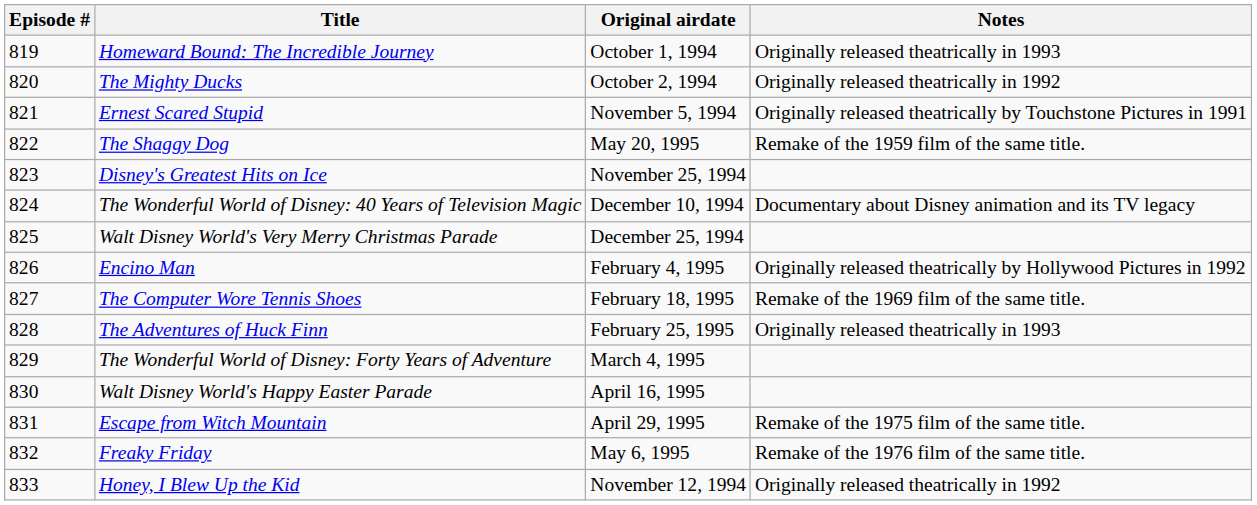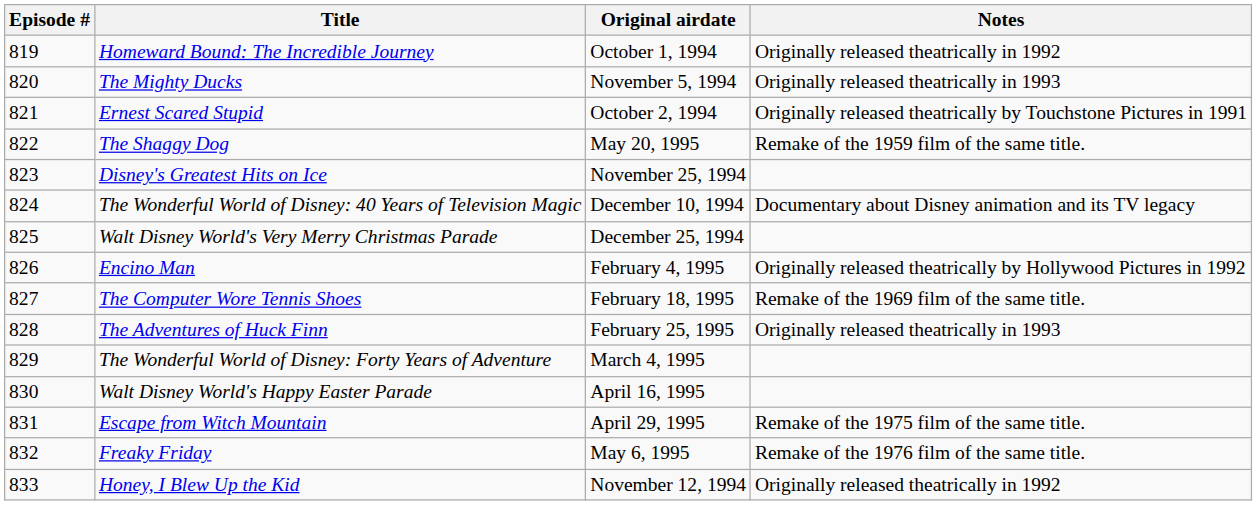Homeward Bound: The Incredible Journey | Notes: Originally released theatrically in 1993 -> Originally released theatrically in 1992
The Mighty Ducks | Original airdate: October 2, 1994 -> November 5, 1994
The Mighty Ducks | Notes: Originally released theatrically in 1992 -> Originally released theatrically in 1993
Ernest Scared Stupid | Original airdate: November 5, 1994 -> October 2, 1994
